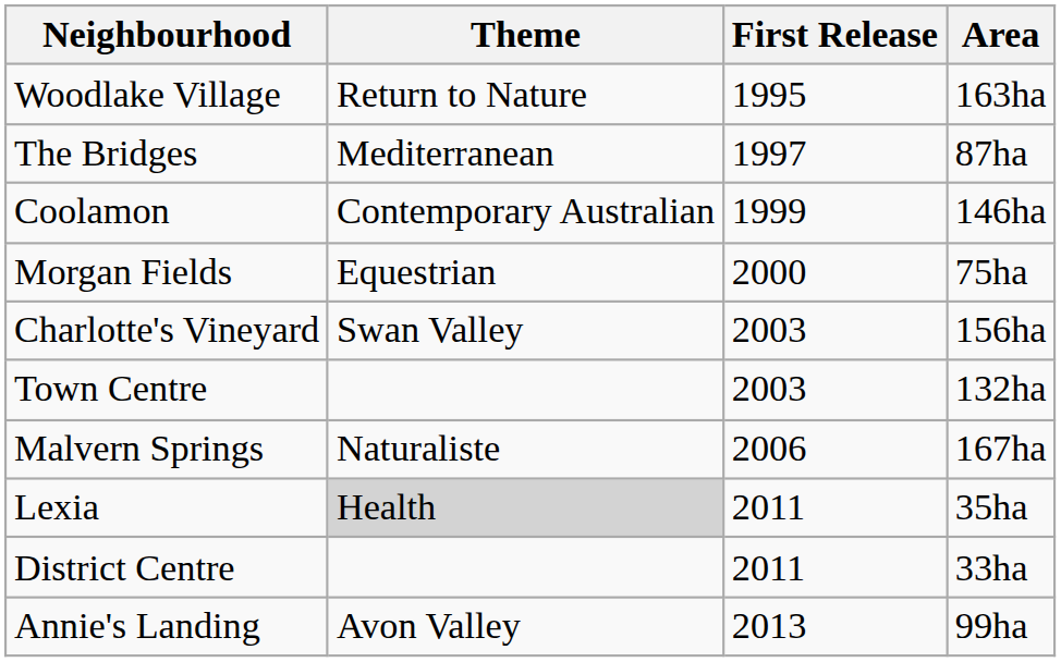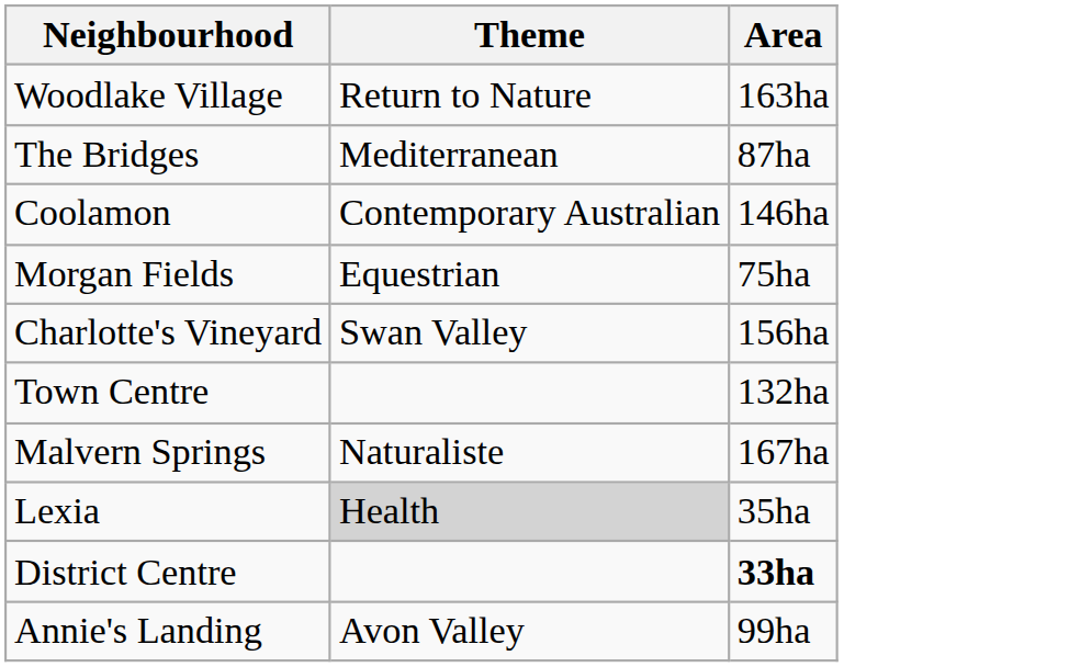- column: First Release | 1995 | 1997 | 1999 | 2000 | 2003 | 2003 | 2006 | 2011 | 2011 | 2013
District Centre | Area: normal -> bold
